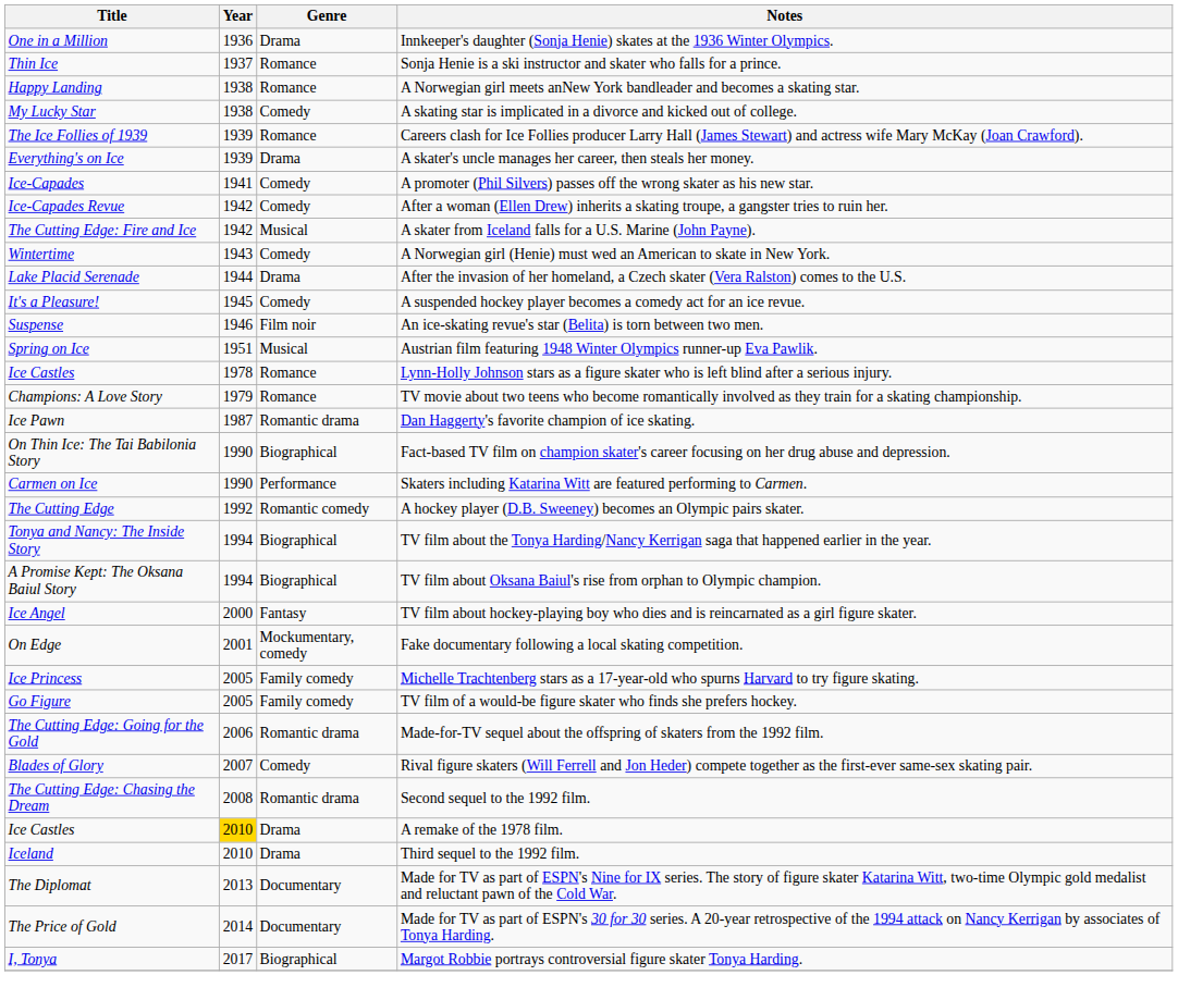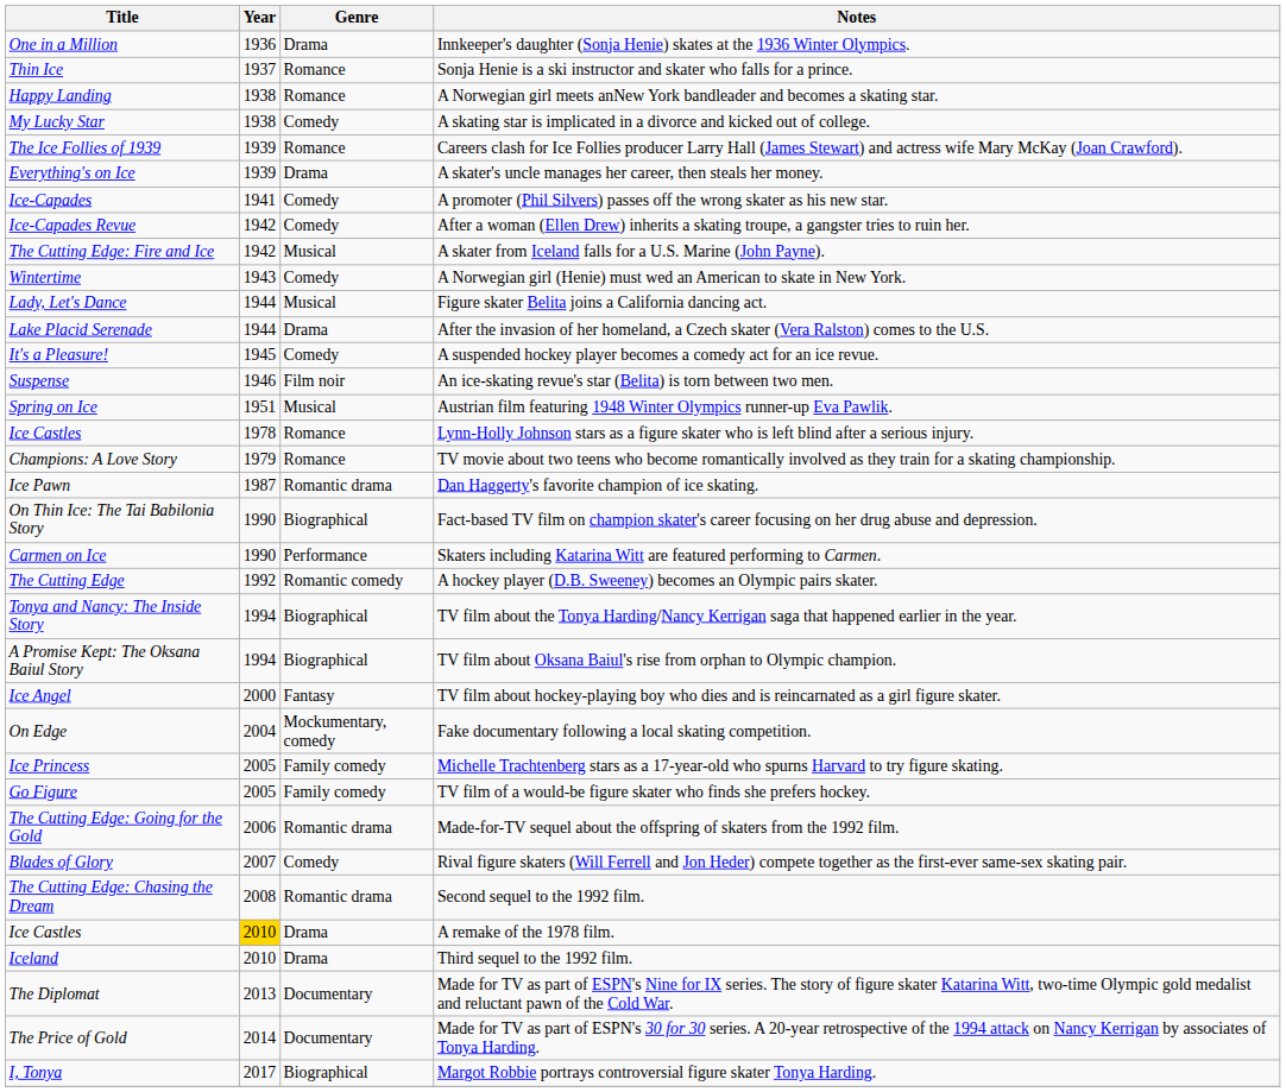+ row: Lady, Let's Dance | 1944 | Musical | Figure skater Belita joins a California dancing act.
Fake documentary following a local skating competition. | Year: 2001 -> 2004
